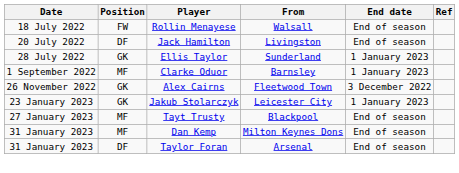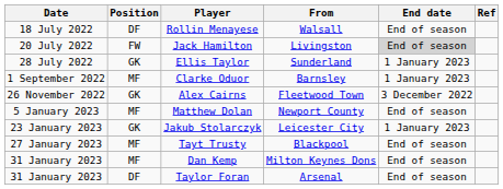Rollin Menayese | Position: FW -> DF
Jack Hamilton | Position: DF -> FW
Jack Hamilton | End date: no background -> lightgrey background
+ row: 5 January 2023 | MF | Matthew Dolan | Newport County | End of season
